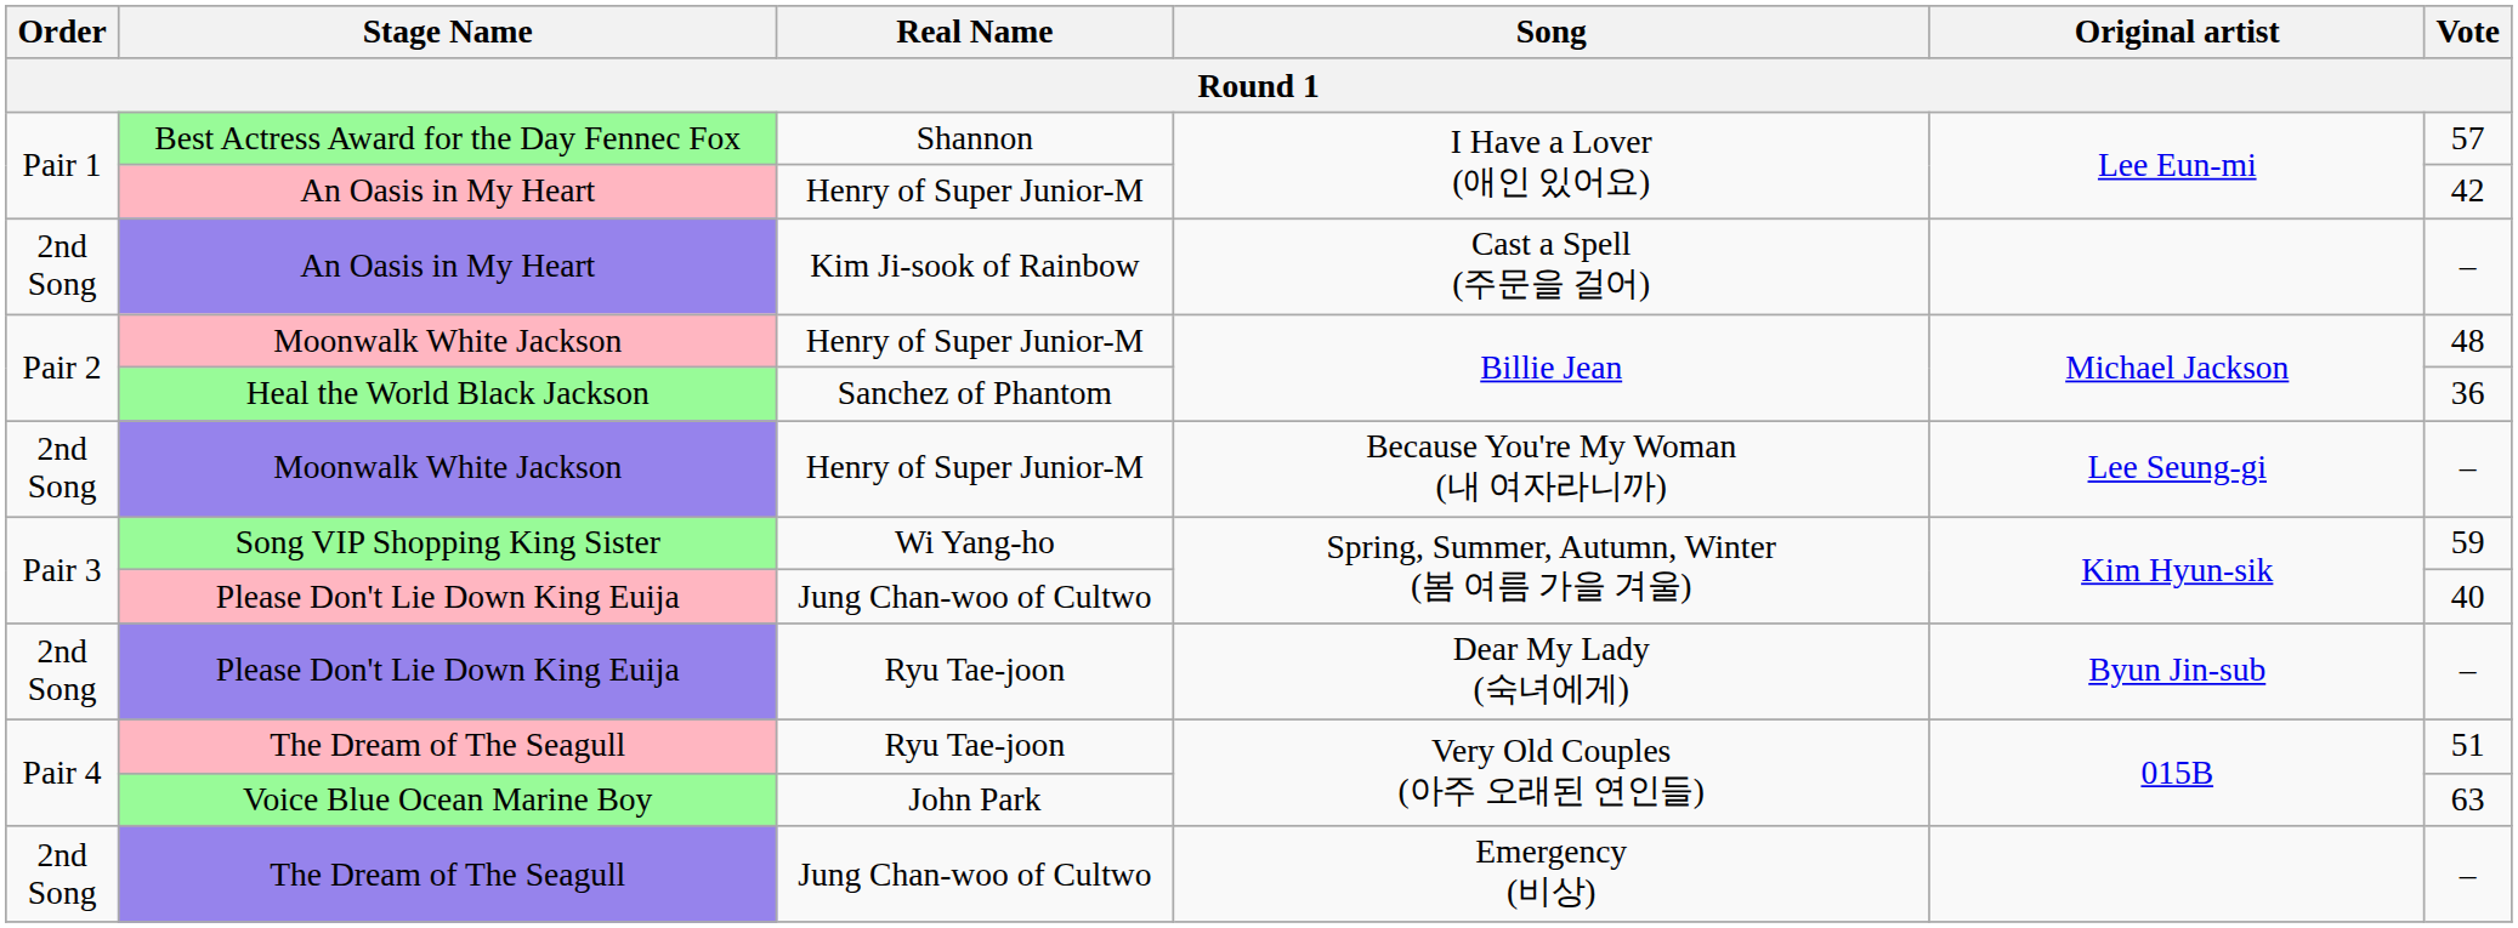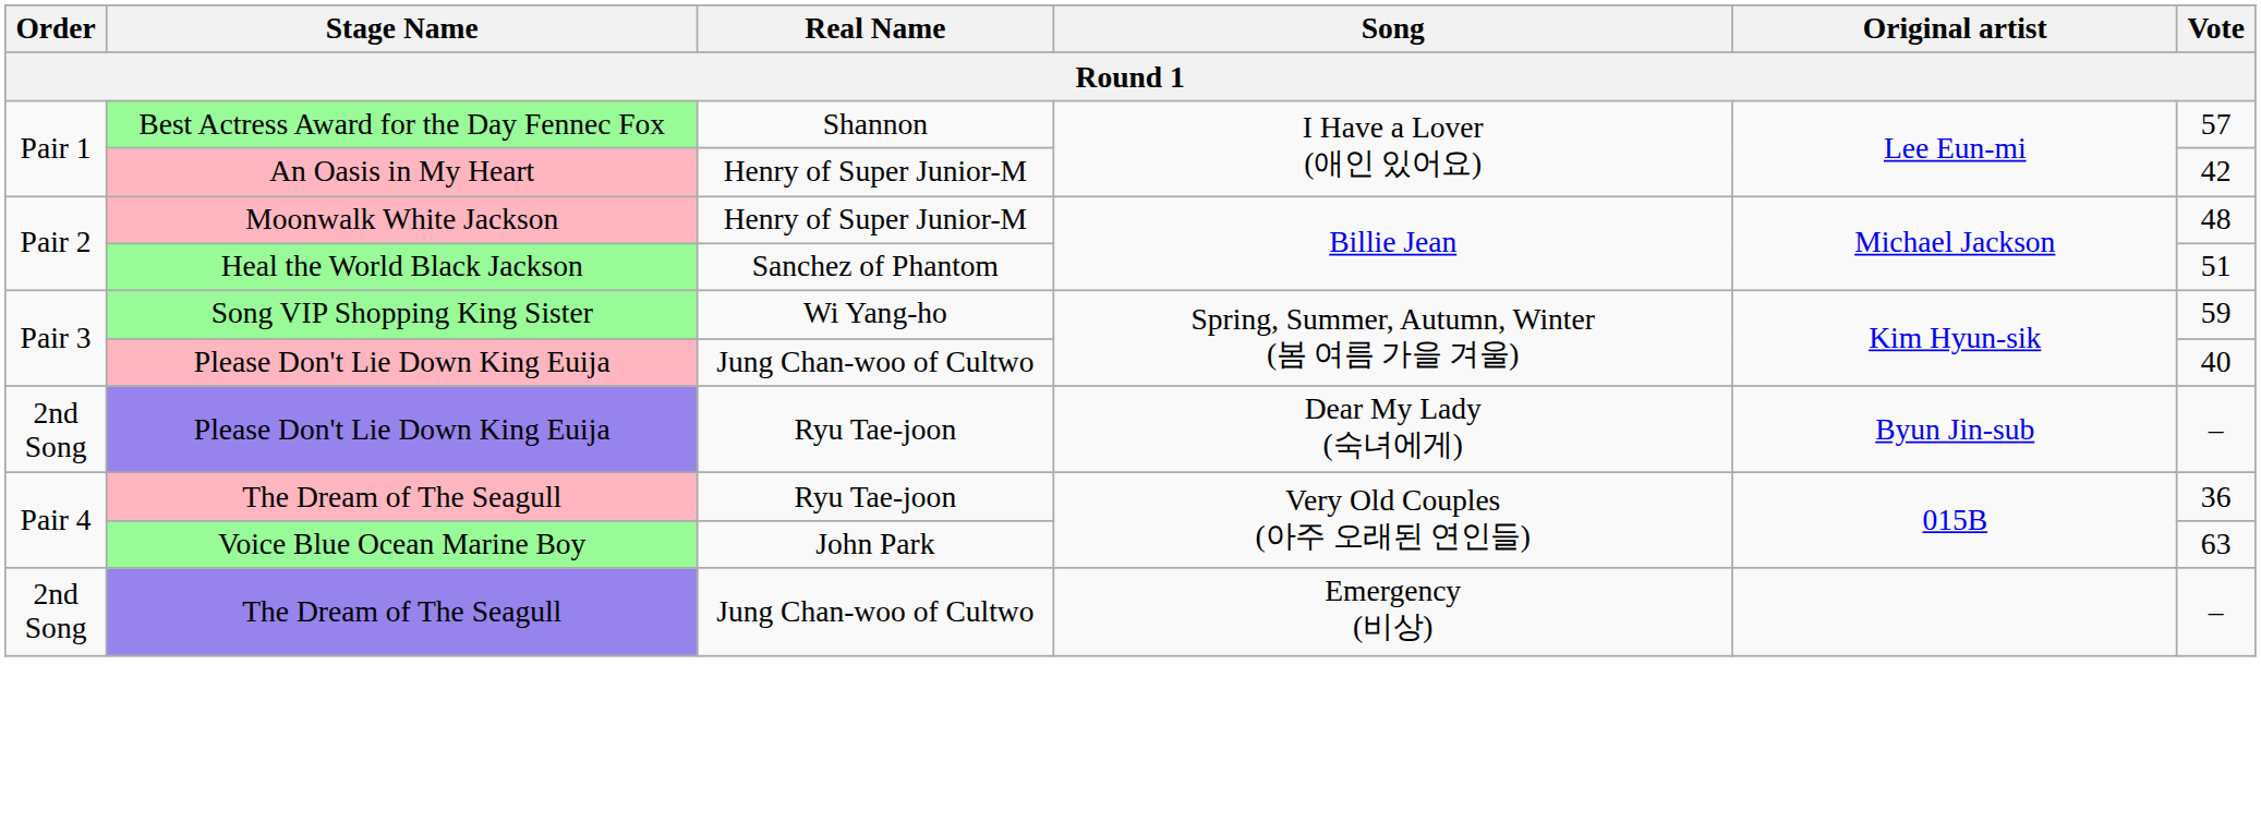- row: 2nd Song | An Oasis in My Heart | Kim Ji-sook of Rainbow | Cast a Spell (주문을 걸어) | –
Heal the World Black Jackson | Vote: 36 -> 51
- row: 2nd Song | Moonwalk White Jackson | Henry of Super Junior-M | Because You're My Woman (내 여자라니까) | Lee Seung-gi | –
The Dream of The Seagull / Very Old Couples (아주 오래된 연인들) | Vote: 51 -> 36
